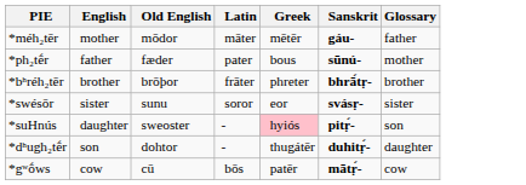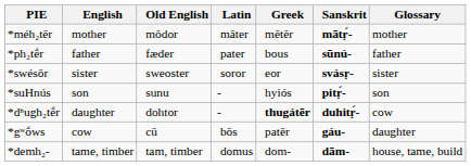*méh₂tēr | Sanskrit: gáu- -> mātṛ́-
*méh₂tēr | Glossary: father -> mother
*ph₂tḗr | Glossary: mother -> father
- row: *bʰréh₂tēr | brother | brōþor | frāter | phreter | bhrā́tṛ- | brother
*swésōr | Old English: sunu -> sweoster
*suHnús | English: daughter -> son
*suHnús | Old English: sweoster -> sunu
*suHnús | Greek: pink background -> no background
*dʰugh₂tḗr | English: son -> daughter
*dʰugh₂tḗr | Greek: normal -> bold
*dʰugh₂tḗr | Glossary: daughter -> cow
*gʷṓws | Sanskrit: mātṛ́- -> gáu-
*gʷṓws | Glossary: cow -> daughter
+ row: *demh₂- | tame, timber | tam, timber | domus | dom- | dām- | house, tame, build
